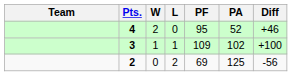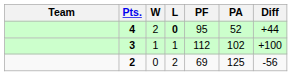4 | L: normal -> bold
4 | Diff: +46 -> +44
3 | PF: 109 -> 112
